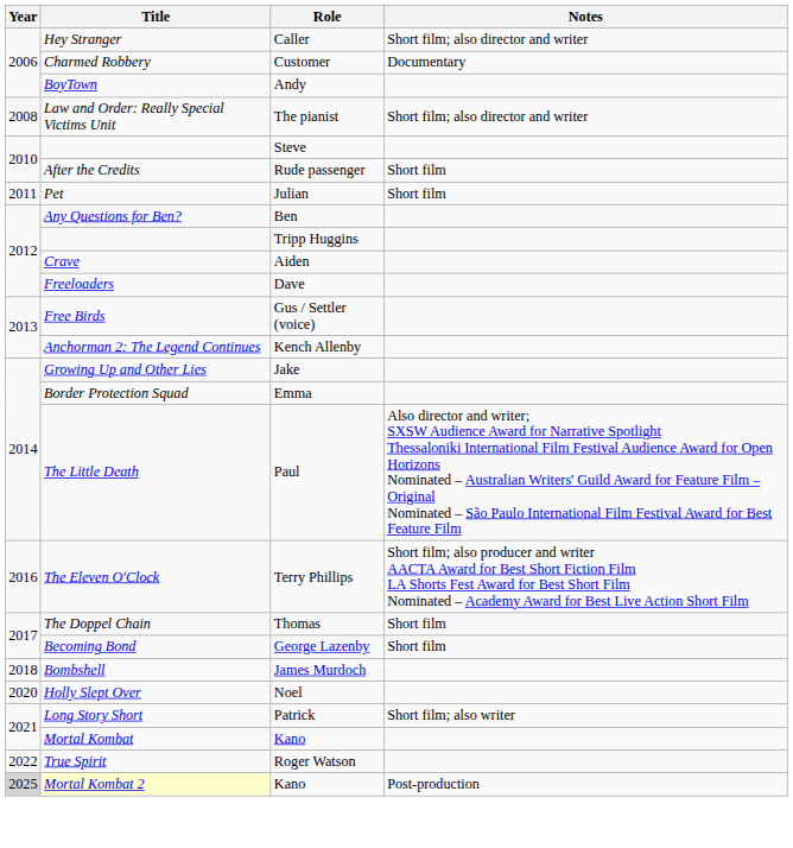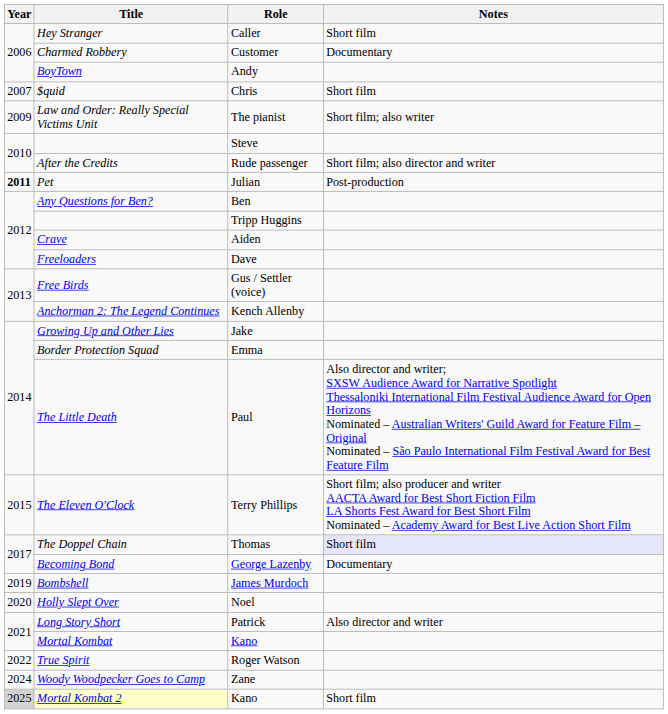Hey Stranger | Notes: Short film; also director and writer -> Short film
+ row: 2007 | $quid | Chris | Short film
Law and Order: Really Special Victims Unit | Year: 2008 -> 2009
Law and Order: Really Special Victims Unit | Notes: Short film; also director and writer -> Short film; also writer
After the Credits | Notes: Short film -> Short film; also director and writer
Pet | Year: normal -> bold
Pet | Notes: Short film -> Post-production
The Eleven O'Clock | Year: 2016 -> 2015
The Doppel Chain | Notes: no background -> lavender background
Becoming Bond | Notes: Short film -> Documentary
Bombshell | Year: 2018 -> 2019
Long Story Short | Notes: Short film; also writer -> Also director and writer
+ row: 2024 | Woody Woodpecker Goes to Camp | Zane
Mortal Kombat 2 | Notes: Post-production -> Short film
